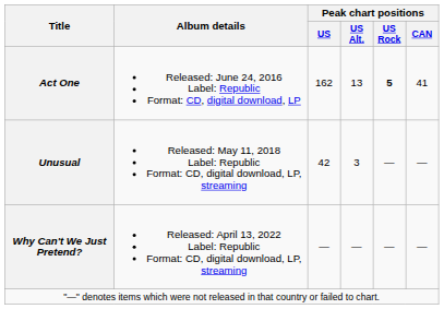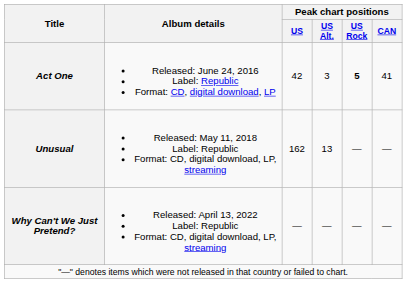Act One | Peak chart positions / US: 162 -> 42
Act One | Peak chart positions / US Alt.: 13 -> 3
Unusual | Peak chart positions / US: 42 -> 162
Unusual | Peak chart positions / US Alt.: 3 -> 13
